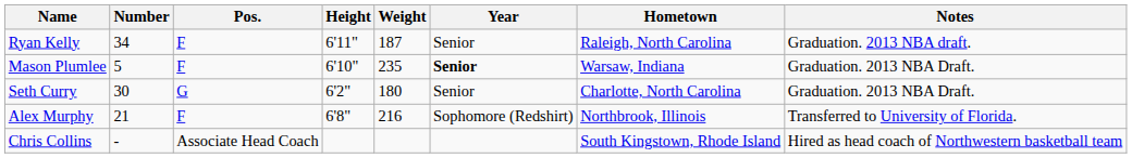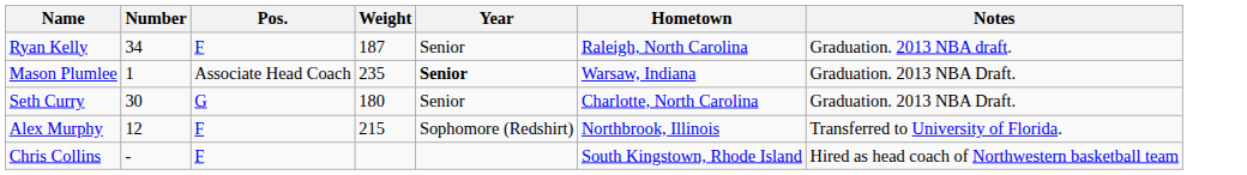- column: Height | 6'11" | 6'10" | 6'2" | 6'8"
Mason Plumlee | Number: 5 -> 1
Mason Plumlee | Pos.: F -> Associate Head Coach
Alex Murphy | Number: 21 -> 12
Alex Murphy | Weight: 216 -> 215
Chris Collins | Pos.: Associate Head Coach -> F
